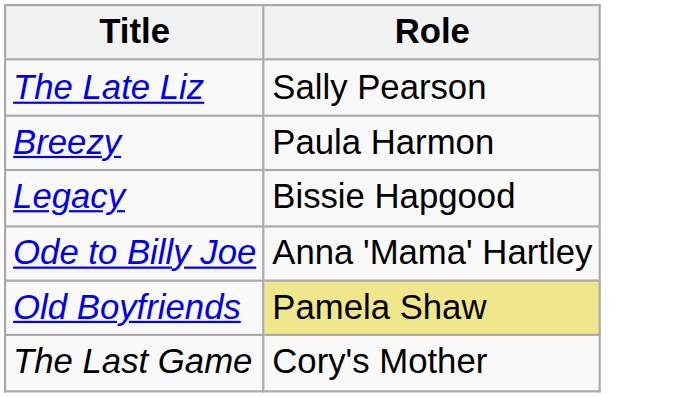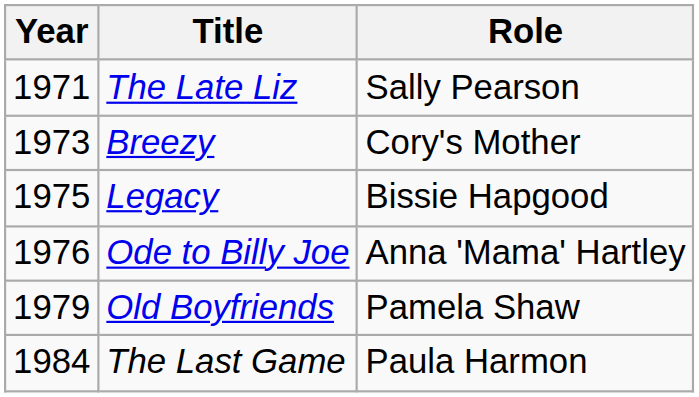+ column: Year | 1971 | 1973 | 1975 | 1976 | 1979 | 1984
Breezy | Role: Paula Harmon -> Cory's Mother
Old Boyfriends | Role: khaki background -> no background
The Last Game | Role: Cory's Mother -> Paula Harmon
